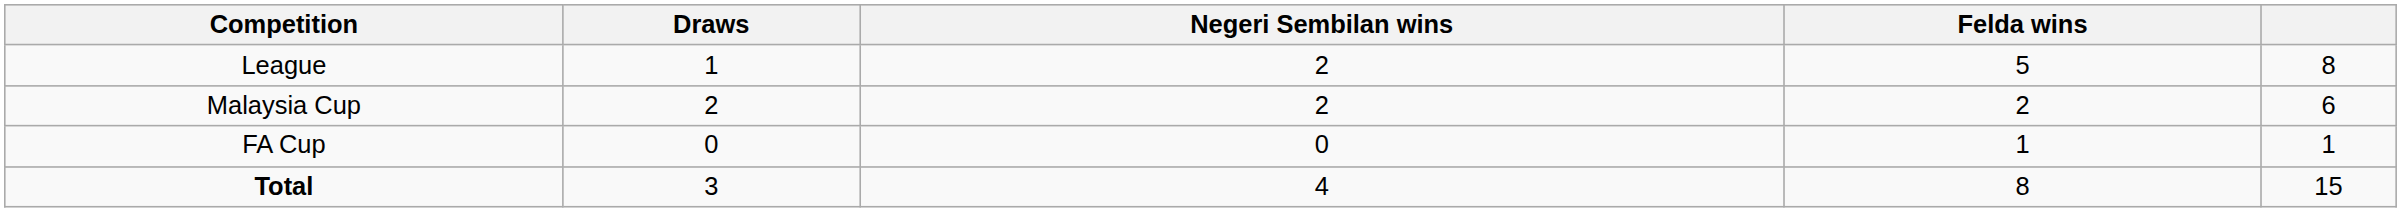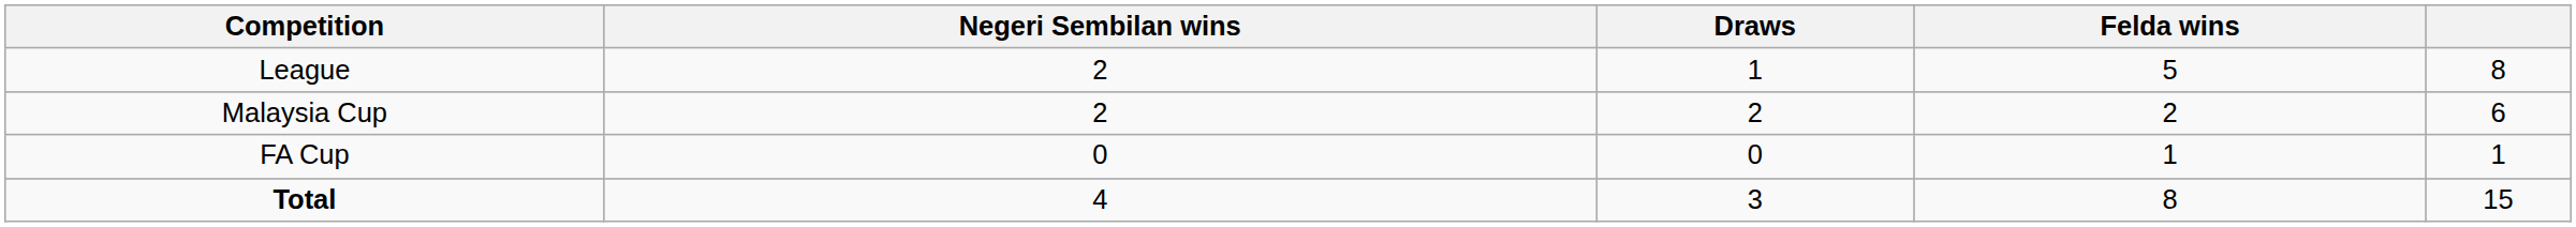columns swapped: Negeri Sembilan wins <-> Draws
